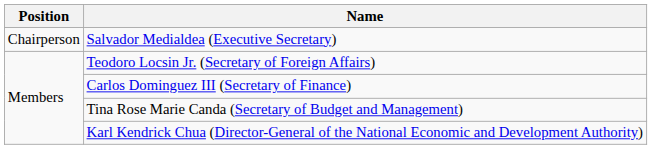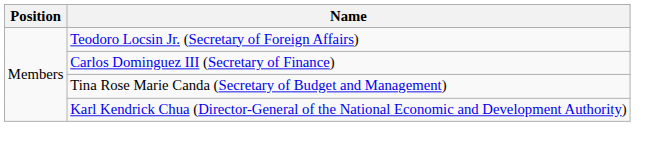- row: Chairperson | Salvador Medialdea (Executive Secretary)
